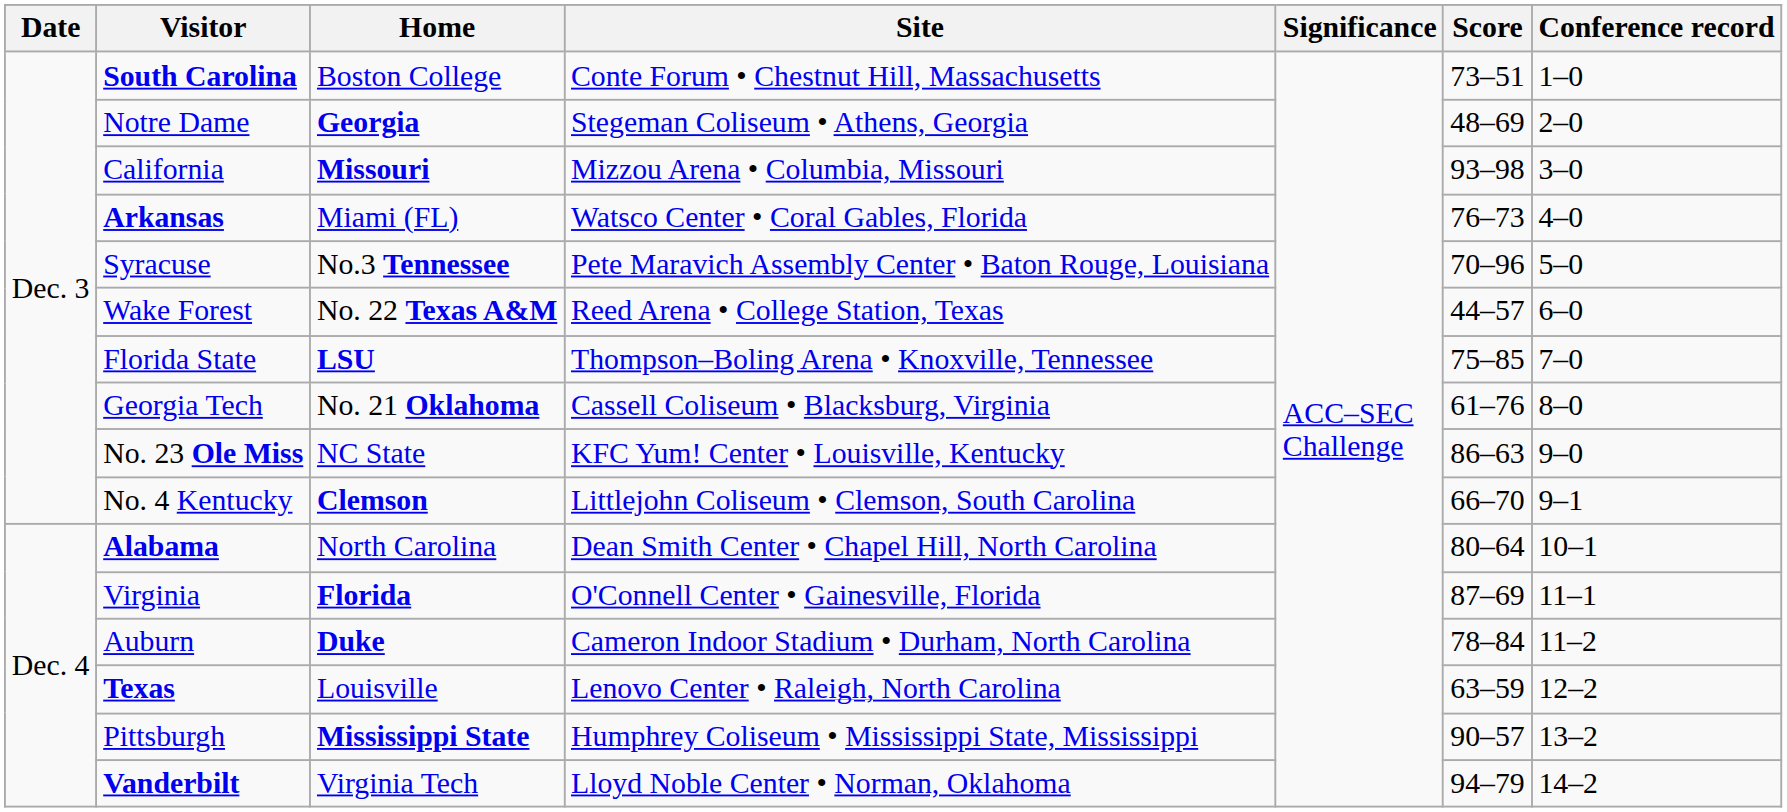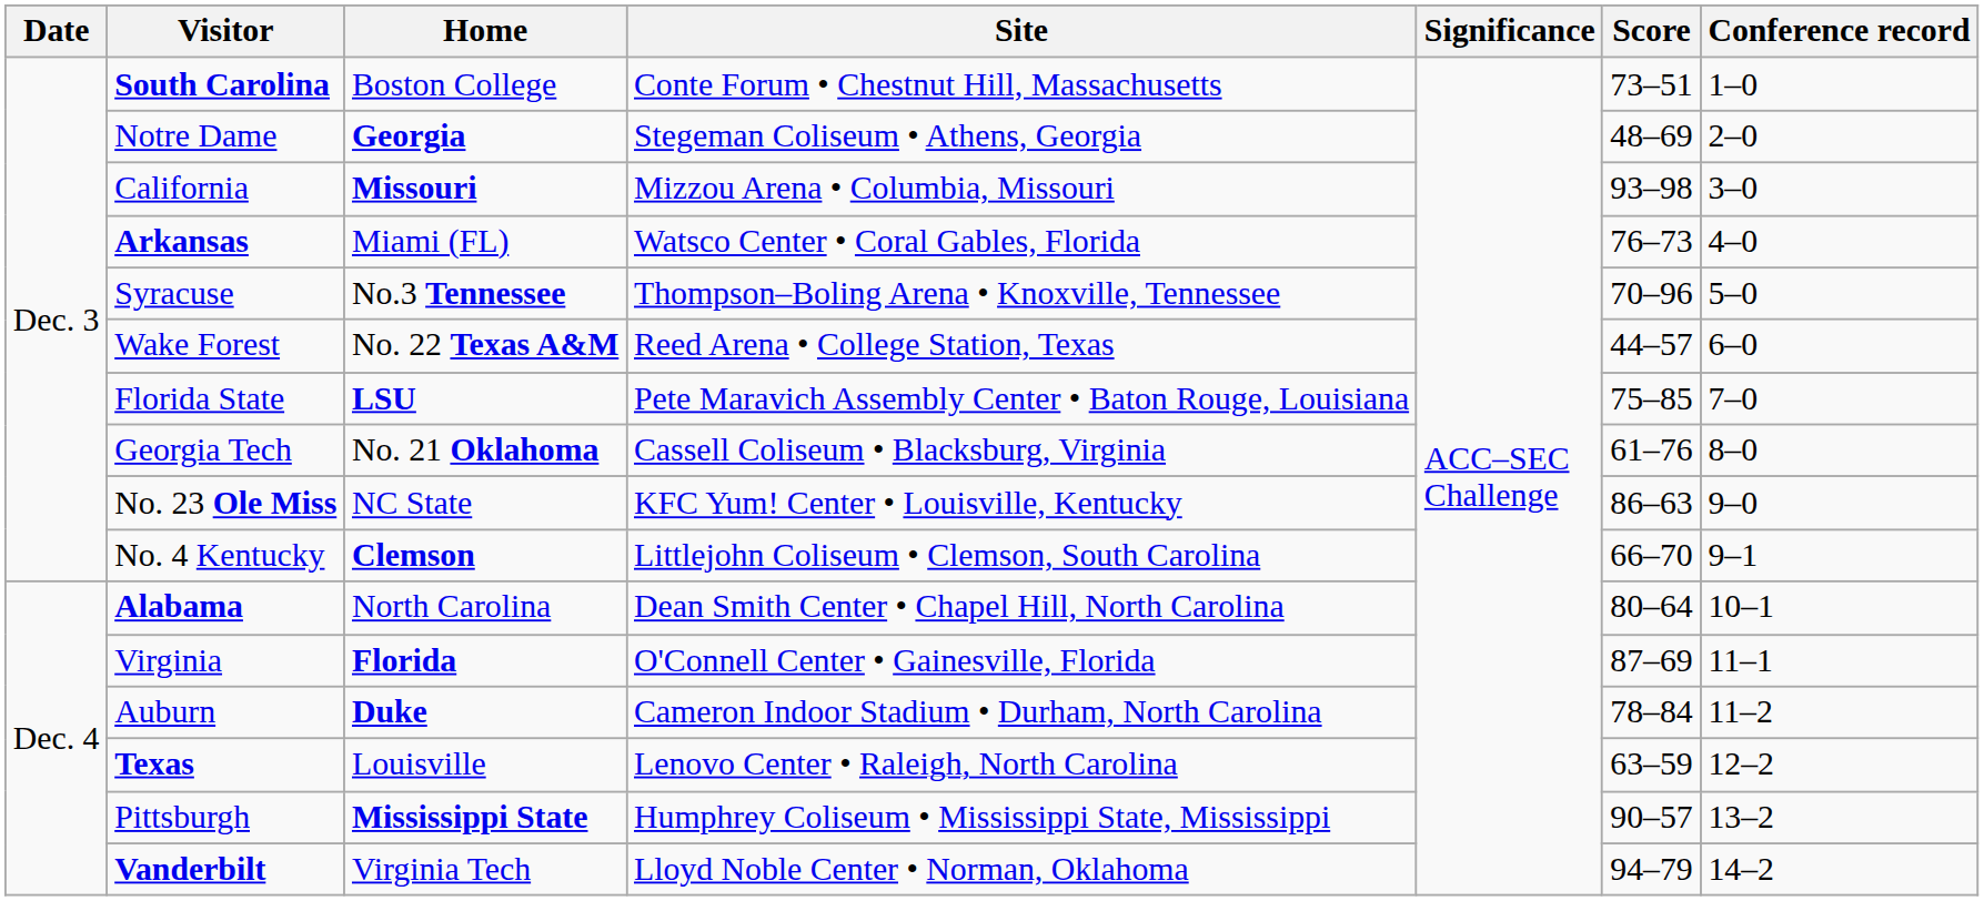Syracuse | Site: Pete Maravich Assembly Center • Baton Rouge, Louisiana -> Thompson–Boling Arena • Knoxville, Tennessee
Florida State | Site: Thompson–Boling Arena • Knoxville, Tennessee -> Pete Maravich Assembly Center • Baton Rouge, Louisiana
